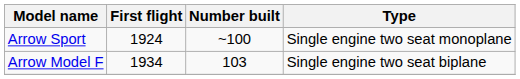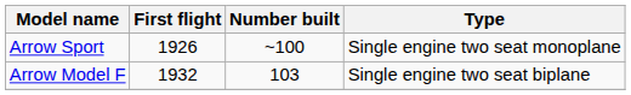Arrow Sport | First flight: 1924 -> 1926
Arrow Model F | First flight: 1934 -> 1932
